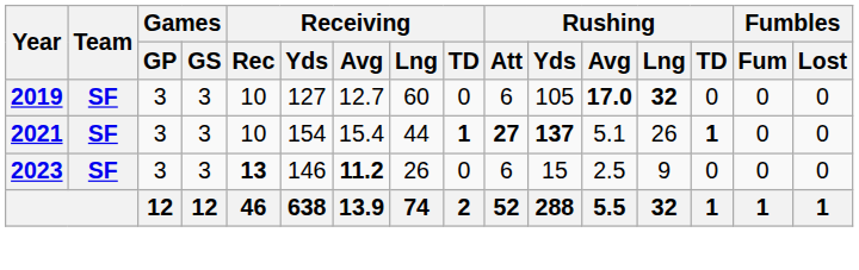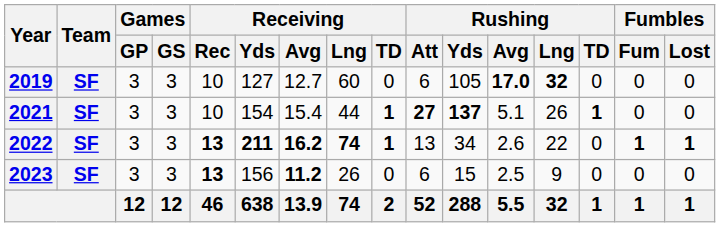+ row: 2022 | SF | 3 | 3 | 13 | 211 | 16.2 | 74 | 1 | 13 | 34 | 2.6 | 22 | 0 | 1 | 1
2023 | Receiving / Yds: 146 -> 156
